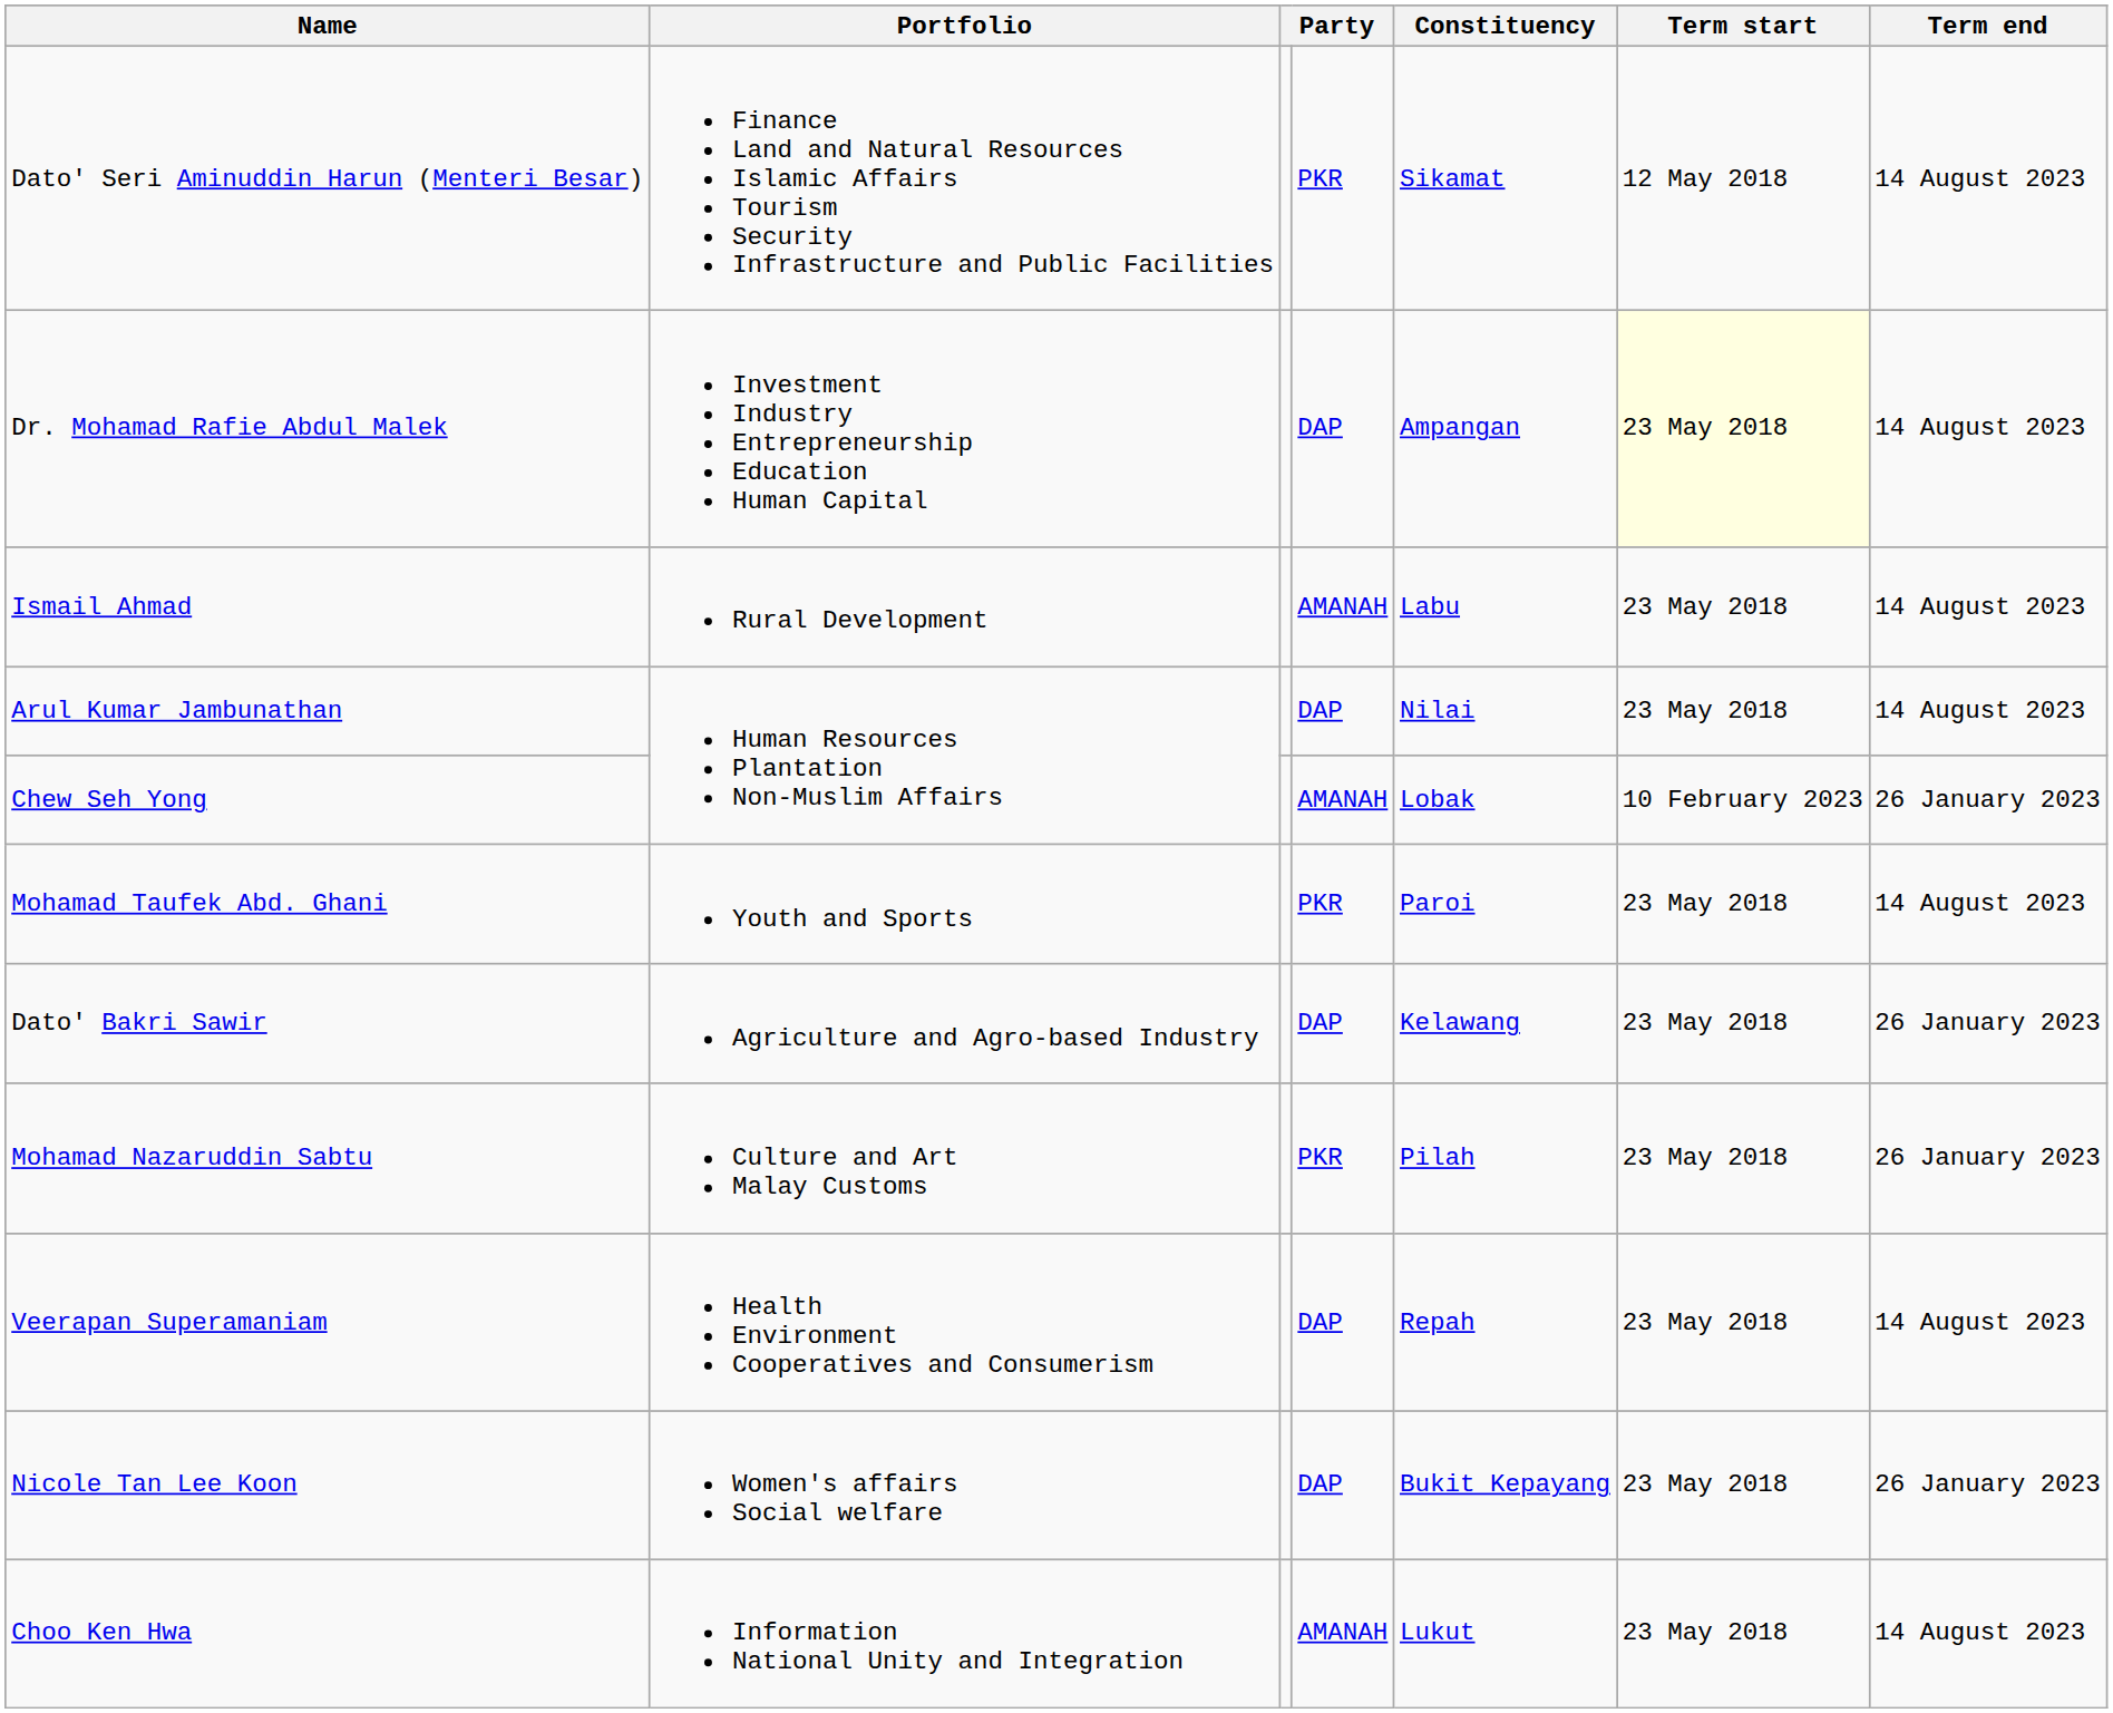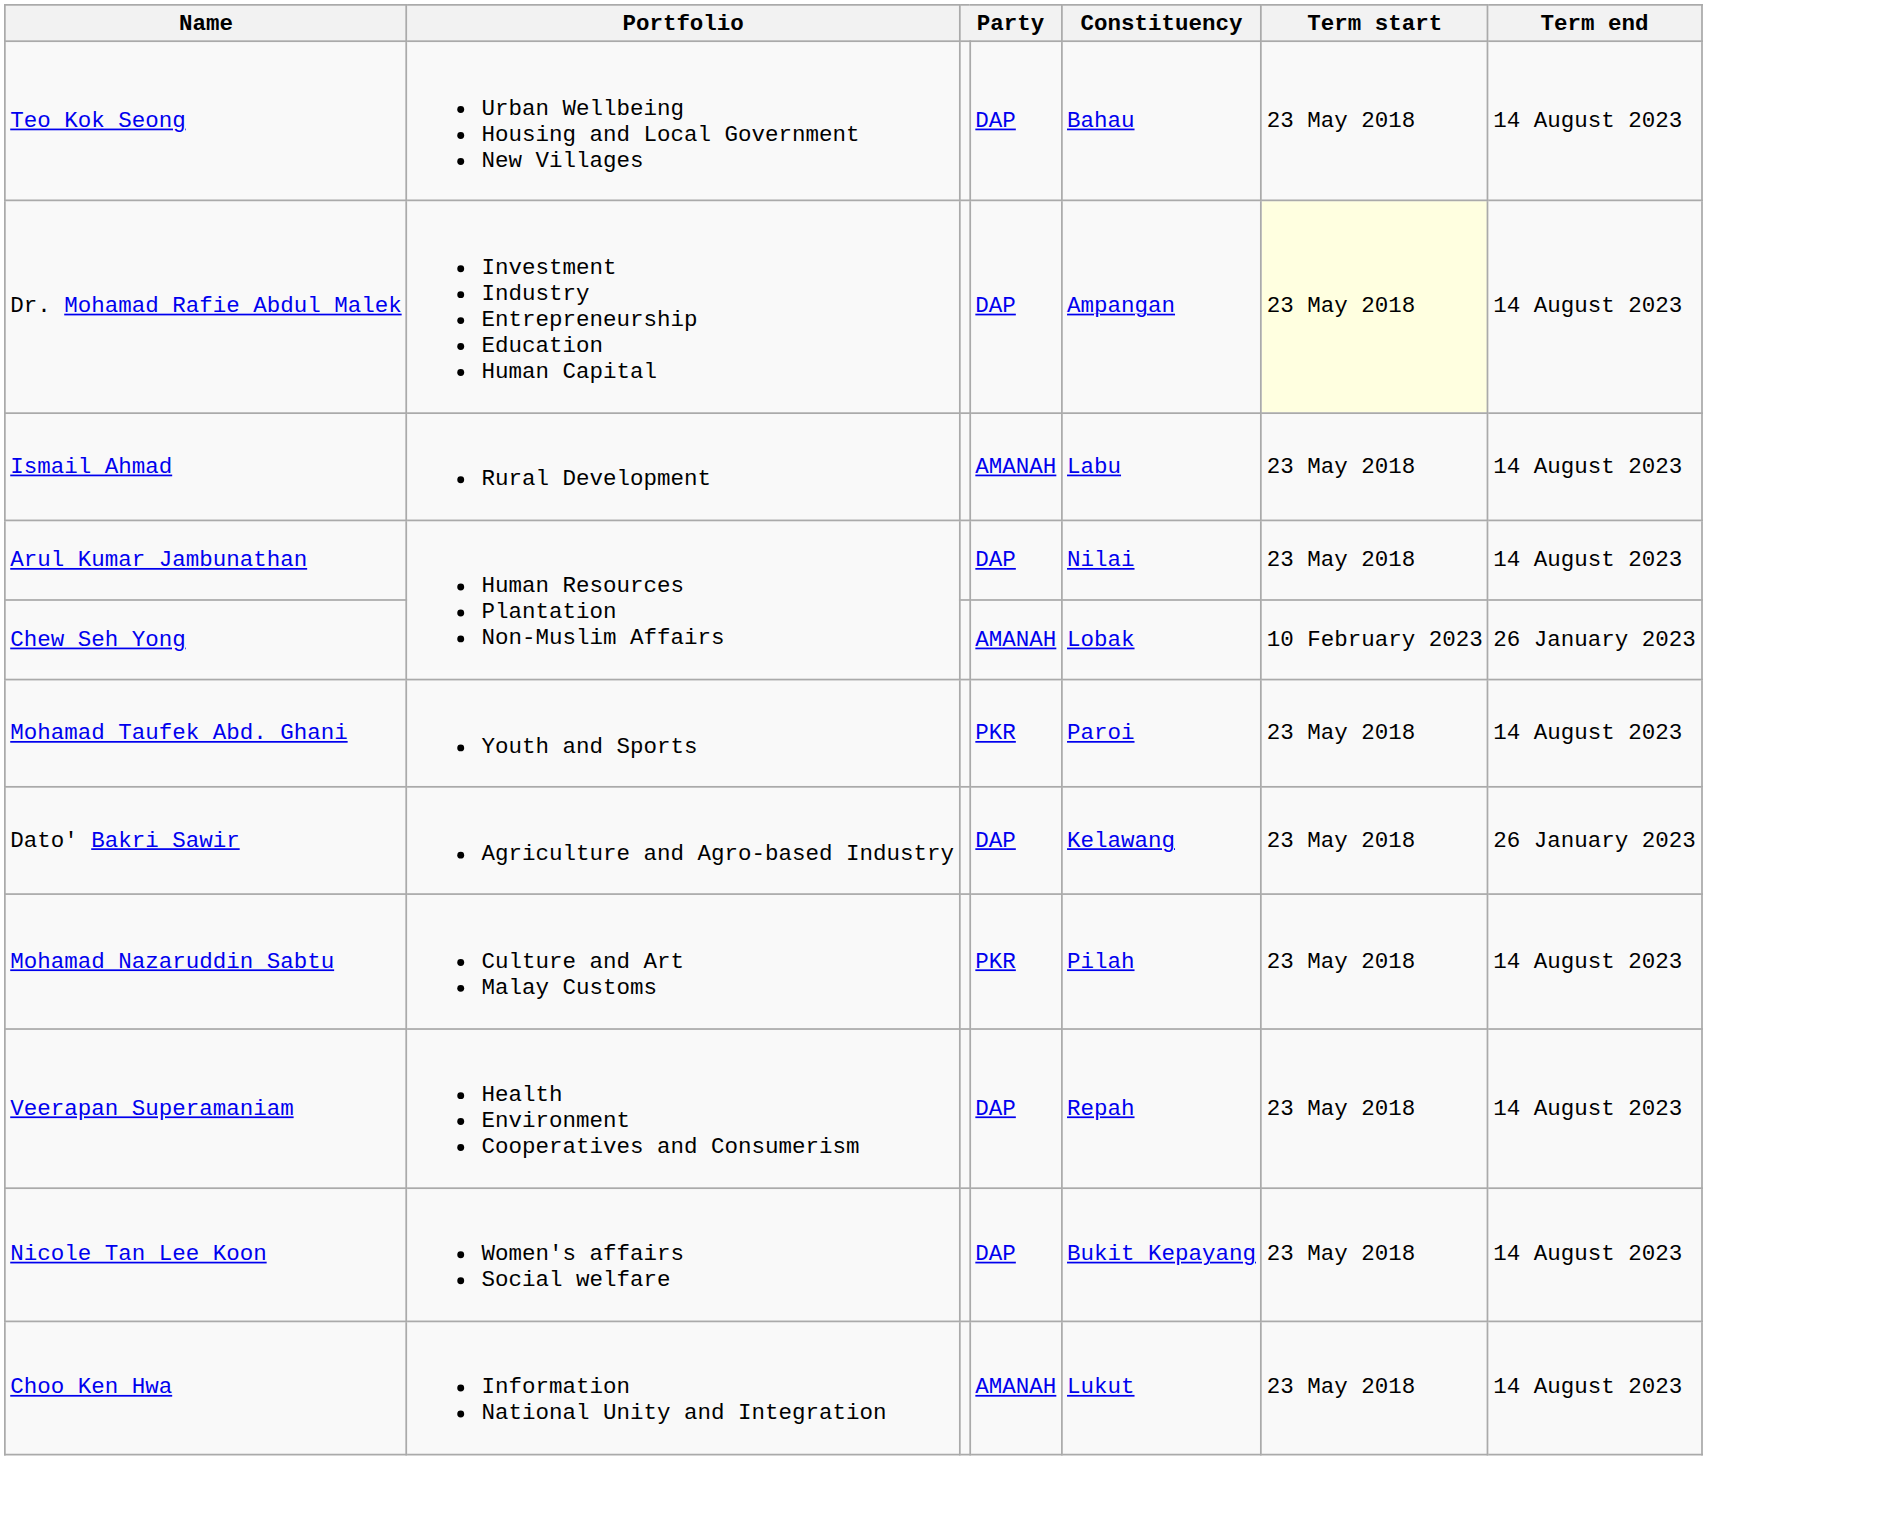- row: Dato' Seri Aminuddin Harun (Menteri Besar) | Finance Land and Natural Resources Islamic Affairs Tourism Security Infrastructure and Public Facilities | PKR | Sikamat | 12 May 2018 | 14 August 2023
+ row: Teo Kok Seong | Urban Wellbeing Housing and Local Government New Villages | DAP | Bahau | 23 May 2018 | 14 August 2023
Mohamad Nazaruddin Sabtu | Term end: 26 January 2023 -> 14 August 2023
Nicole Tan Lee Koon | Term end: 26 January 2023 -> 14 August 2023
